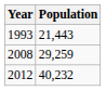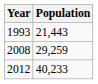2012 | Population: 40,232 -> 40,233
